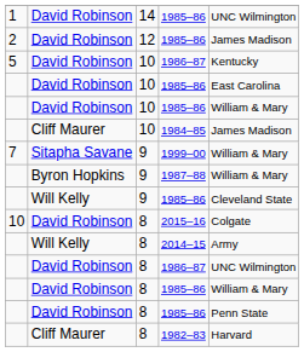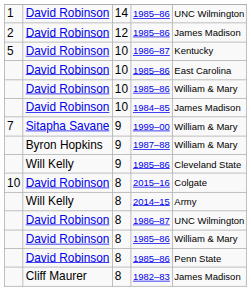1984–85 | column 2: Cliff Maurer -> David Robinson
1982–83 | column 5: Harvard -> James Madison
